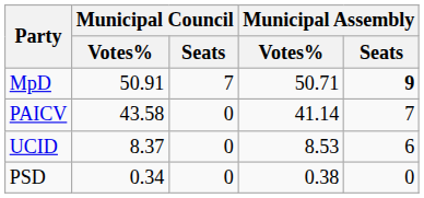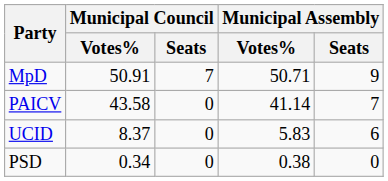MpD | Municipal Assembly / Seats: bold -> normal
UCID | Municipal Assembly / Votes%: 8.53 -> 5.83
